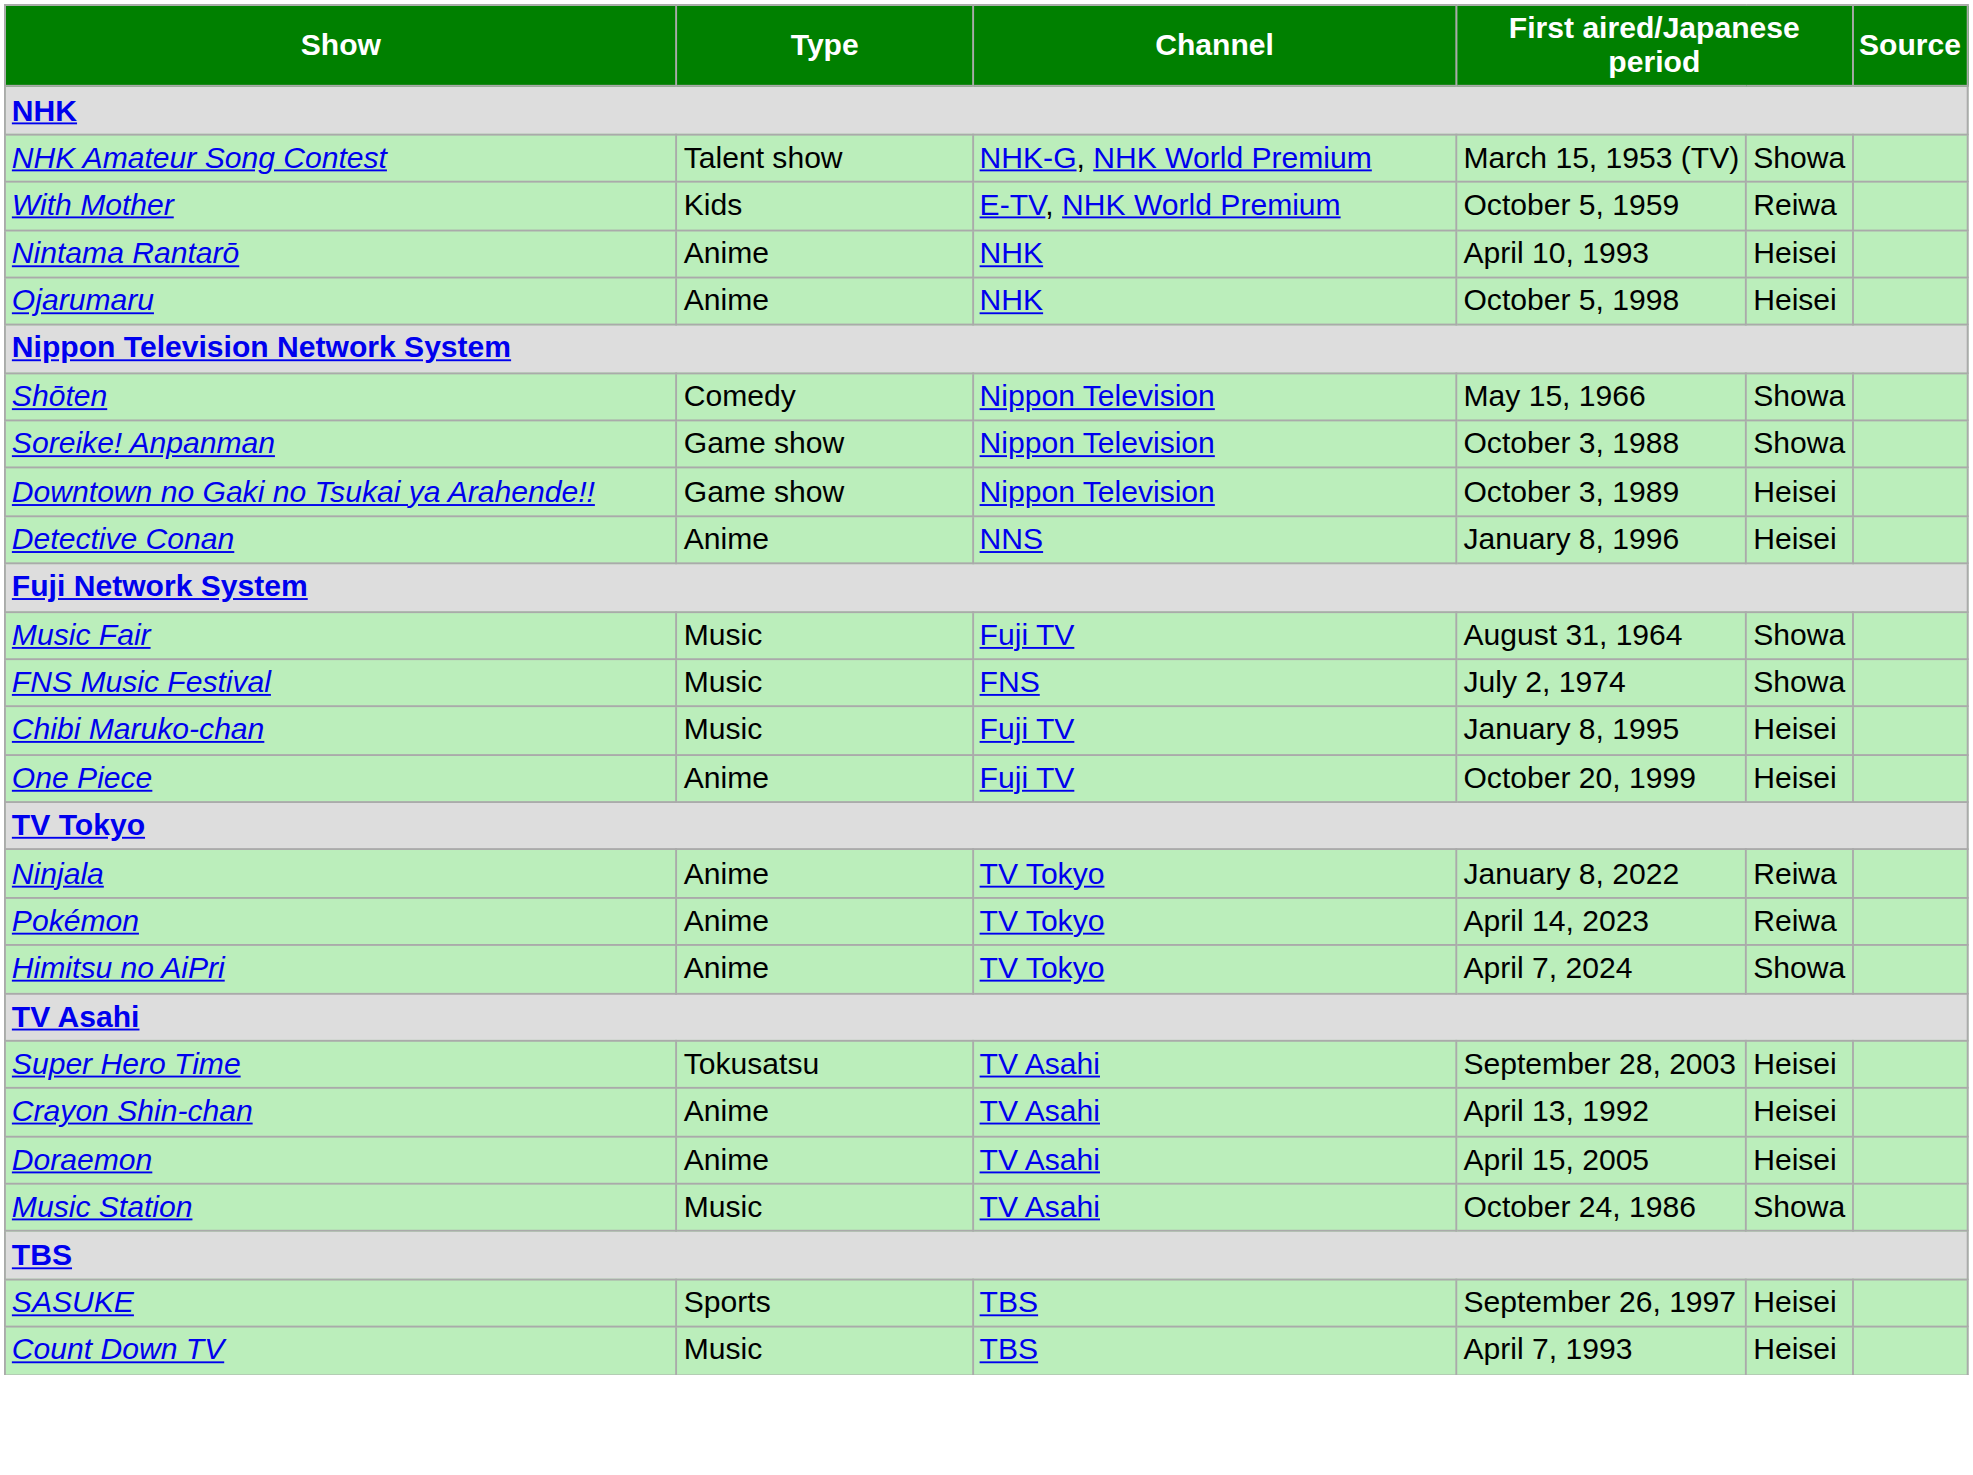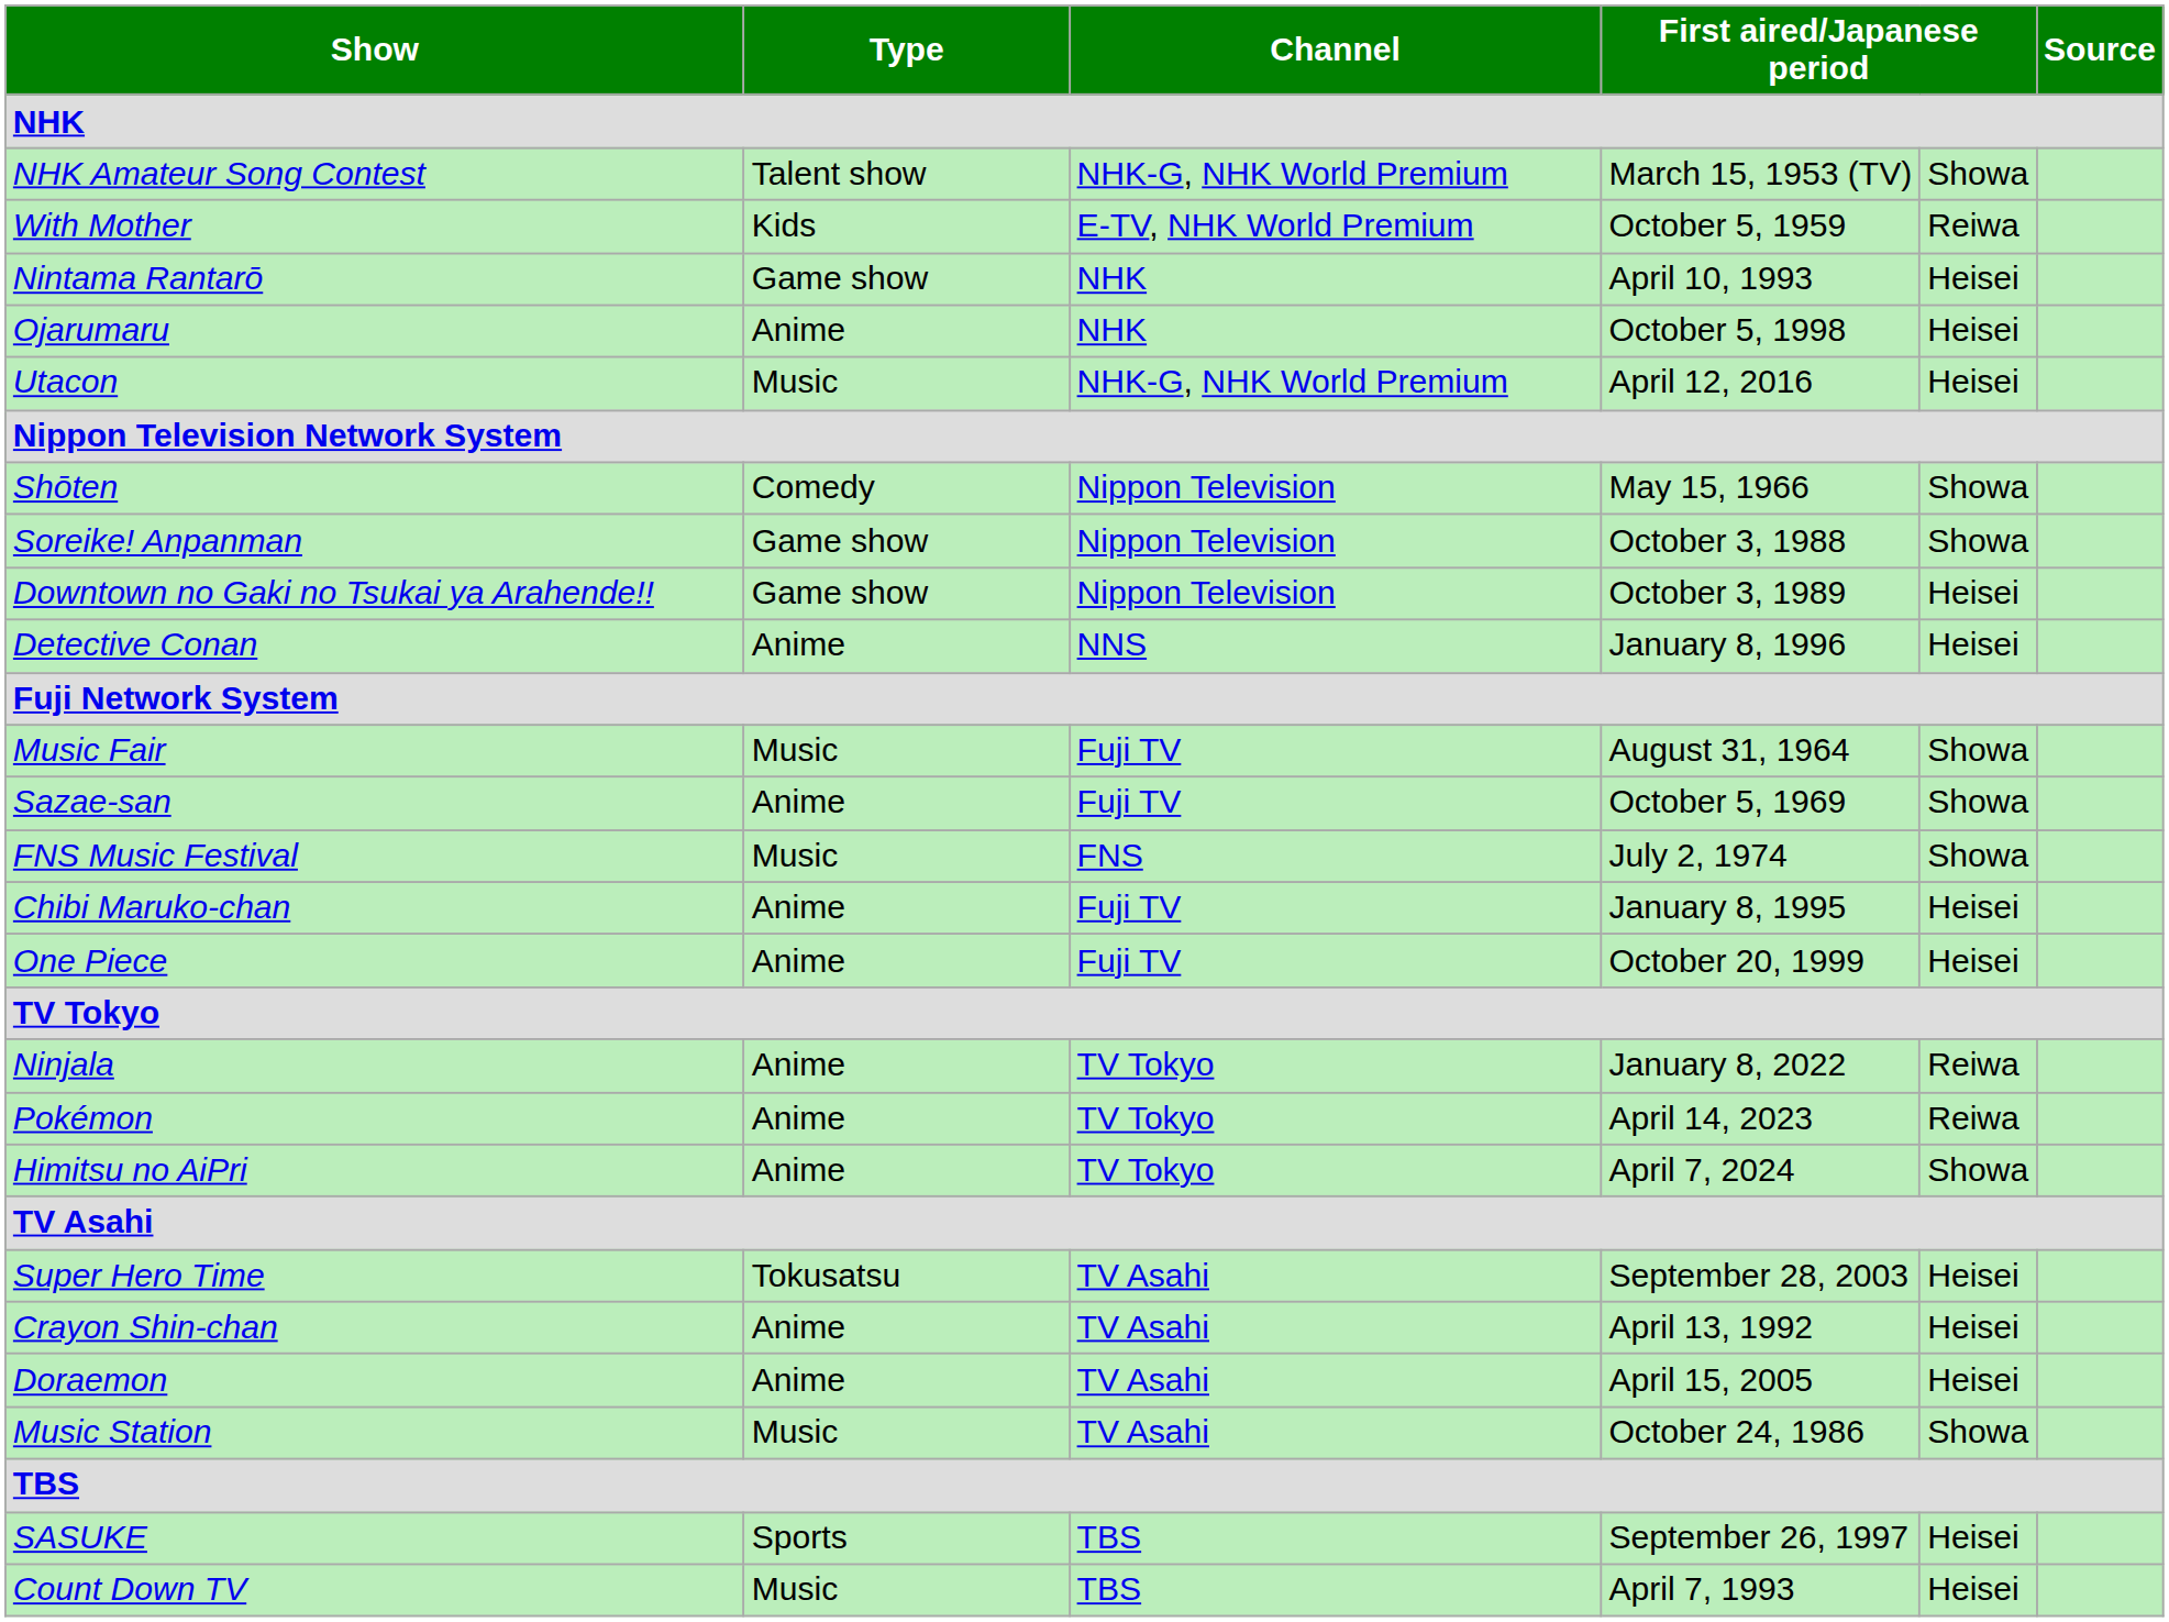Nintama Rantarō | Type: Anime -> Game show
+ row: Utacon | Music | NHK-G, NHK World Premium | April 12, 2016 | Heisei
+ row: Sazae-san | Anime | Fuji TV | October 5, 1969 | Showa
Chibi Maruko-chan | Type: Music -> Anime
